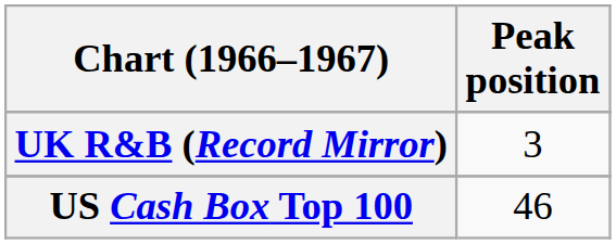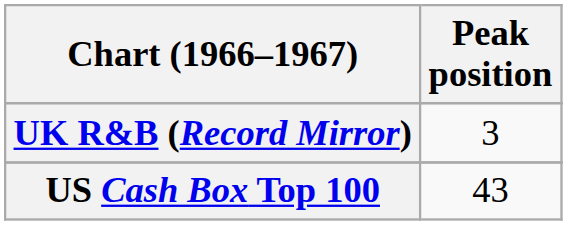US Cash Box Top 100 | Peak position: 46 -> 43
